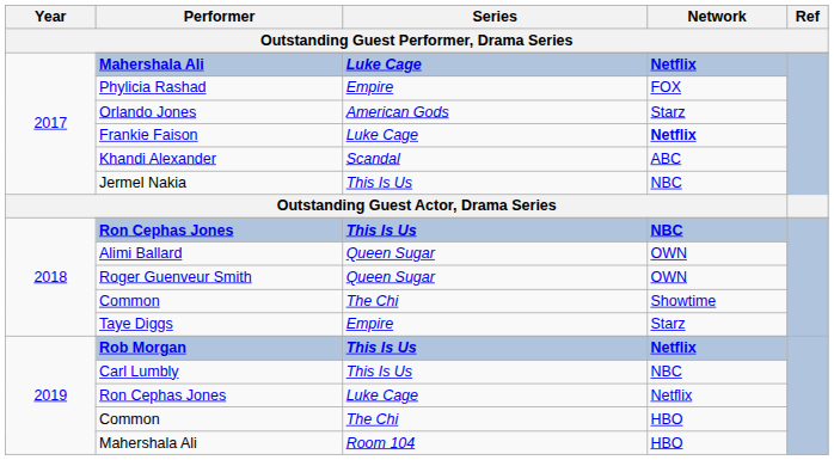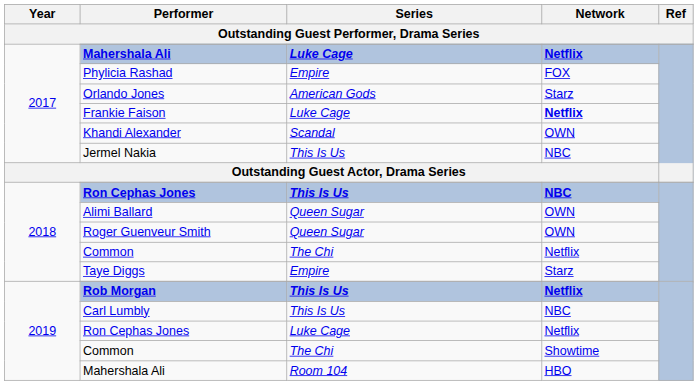Khandi Alexander | Network: ABC -> OWN
2018 / Common | Network: Showtime -> Netflix
2019 / Common | Network: HBO -> Showtime
